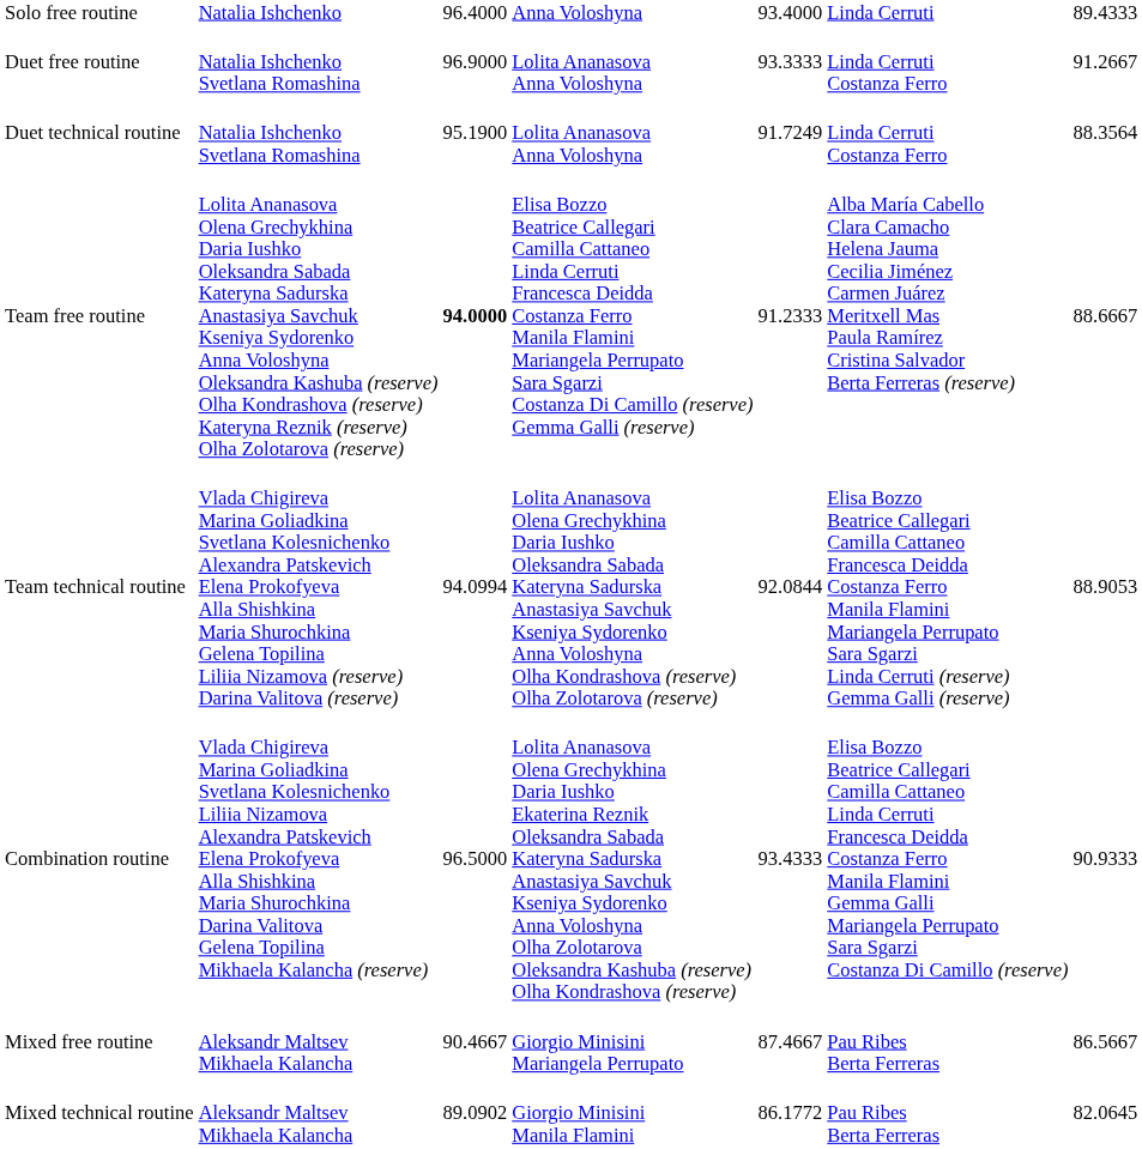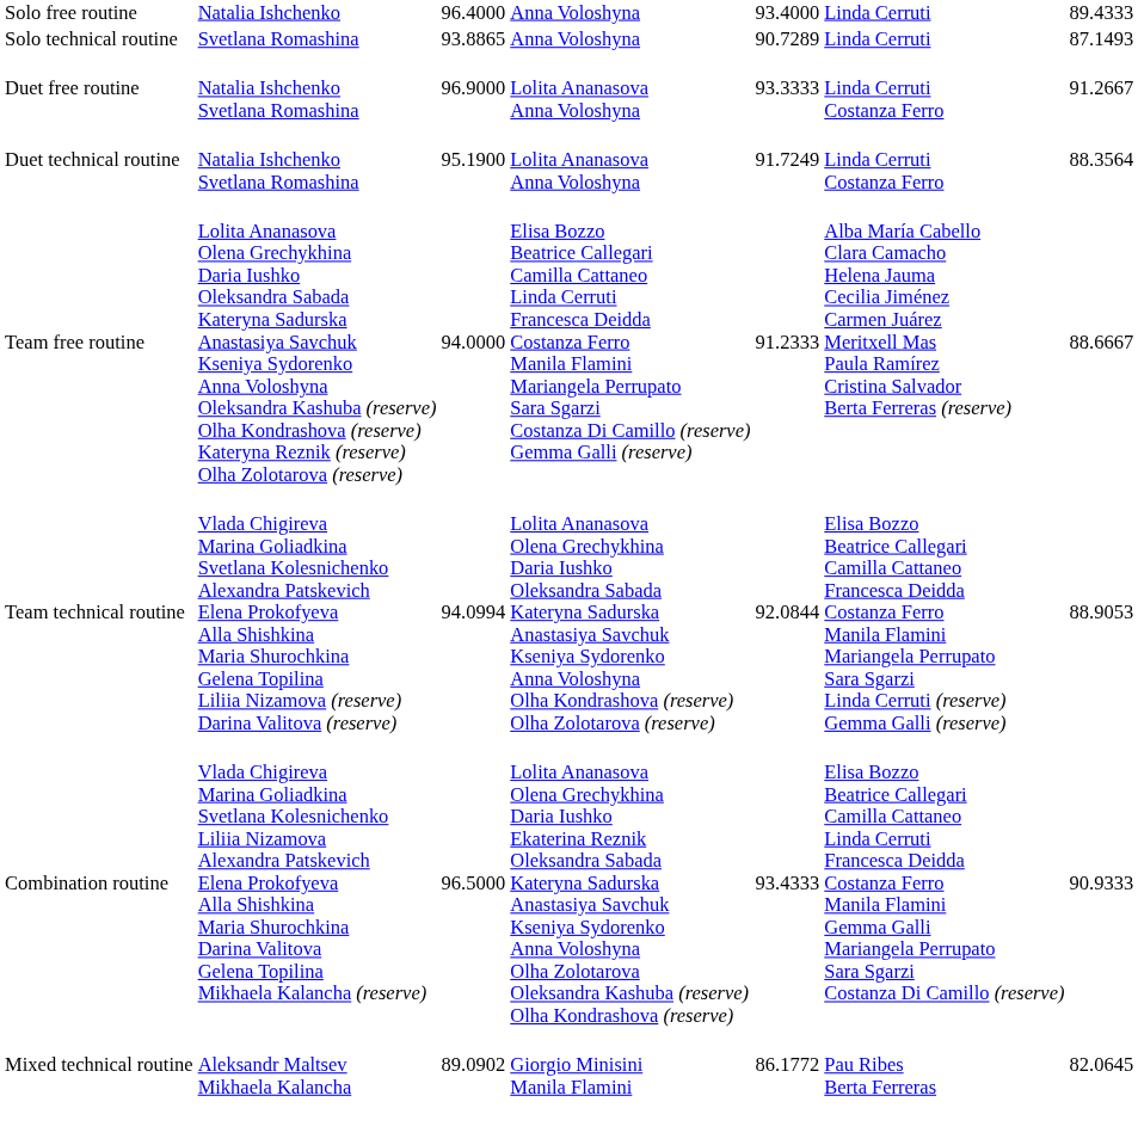+ row: Solo technical routine | Svetlana Romashina | 93.8865 | Anna Voloshyna | 90.7289 | Linda Cerruti | 87.1493
Team free routine | column 3: bold -> normal
- row: Mixed free routine | Aleksandr Maltsev Mikhaela Kalancha | 90.4667 | Giorgio Minisini Mariangela Perrupato | 87.4667 | Pau Ribes Berta Ferreras | 86.5667
